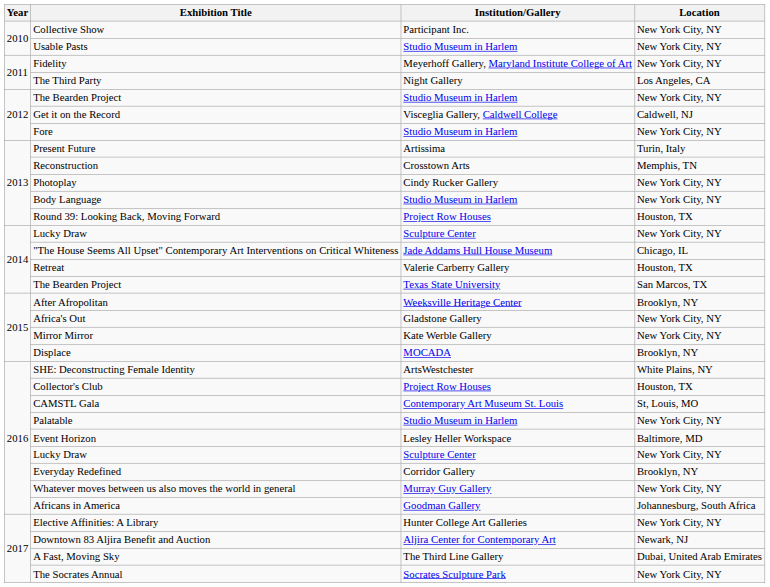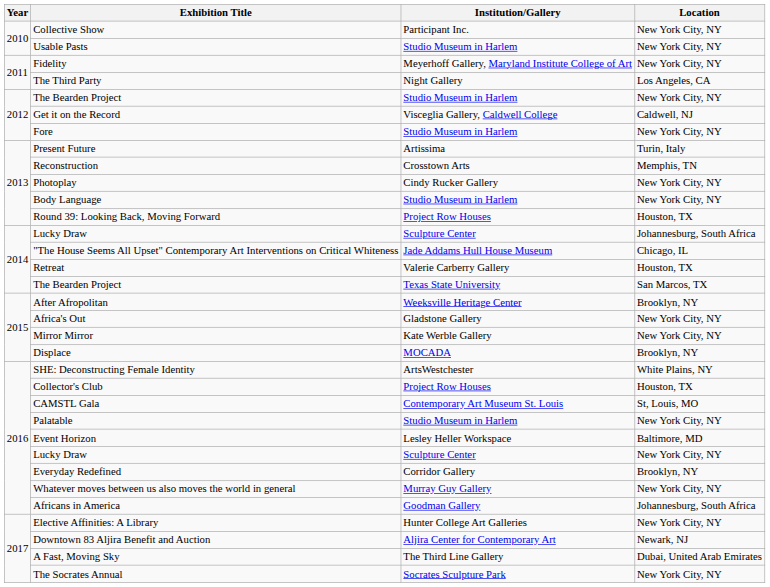2014 / Lucky Draw | Location: New York City, NY -> Johannesburg, South Africa
